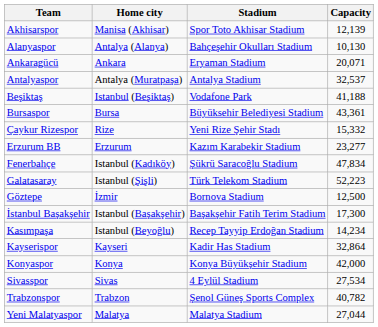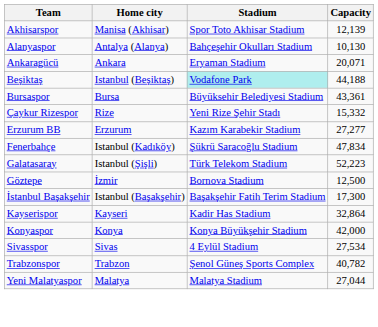- row: Antalyaspor | Antalya (Muratpaşa) | Antalya Stadium | 32,537
Beşiktaş | Stadium: no background -> paleturquoise background
Beşiktaş | Capacity: 41,188 -> 44,188
Erzurum BB | Capacity: 23,277 -> 27,277
- row: Kasımpaşa | Istanbul (Beyoğlu) | Recep Tayyip Erdoğan Stadium | 14,234
